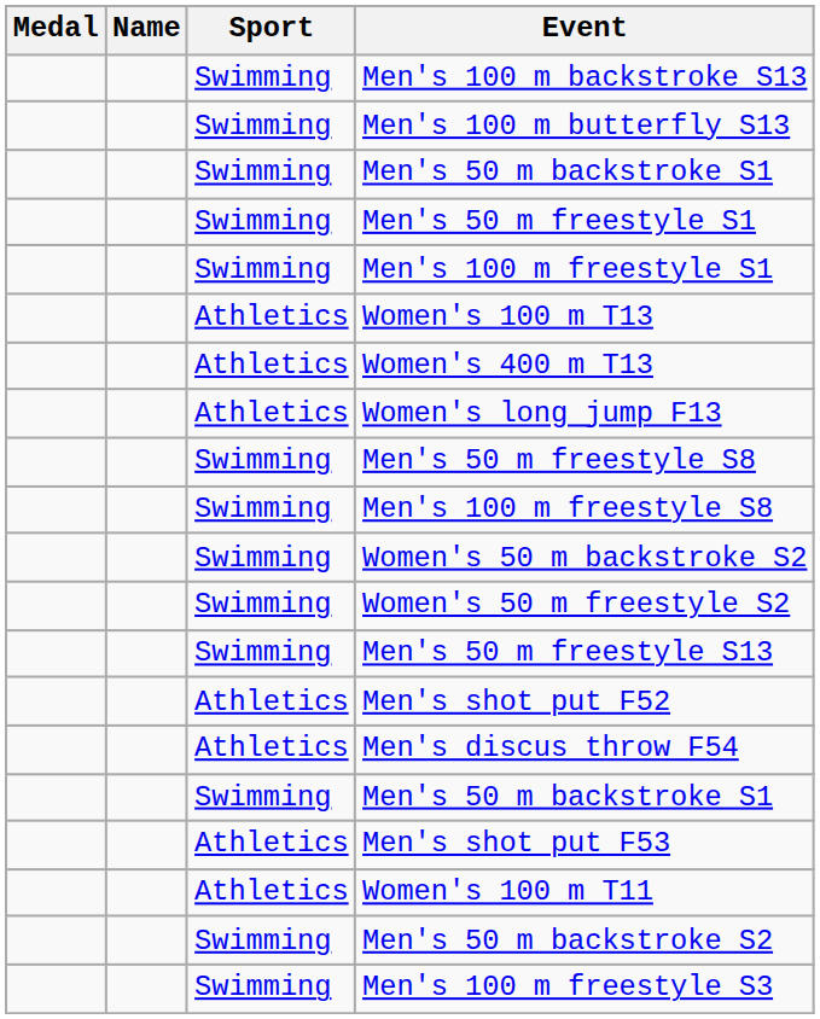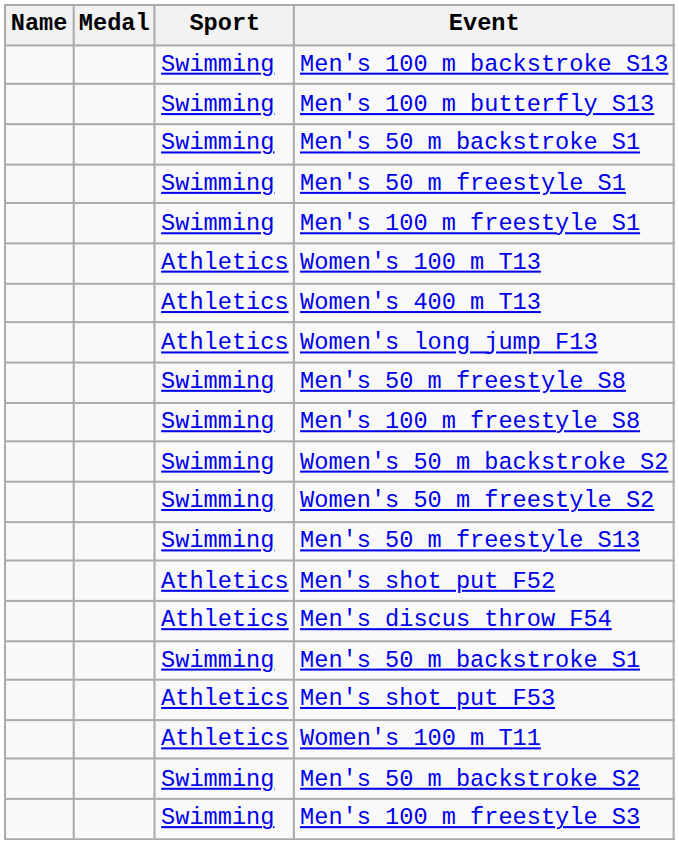columns swapped: Medal <-> Name
